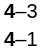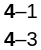rows swapped: 4–3 <-> 4–1
